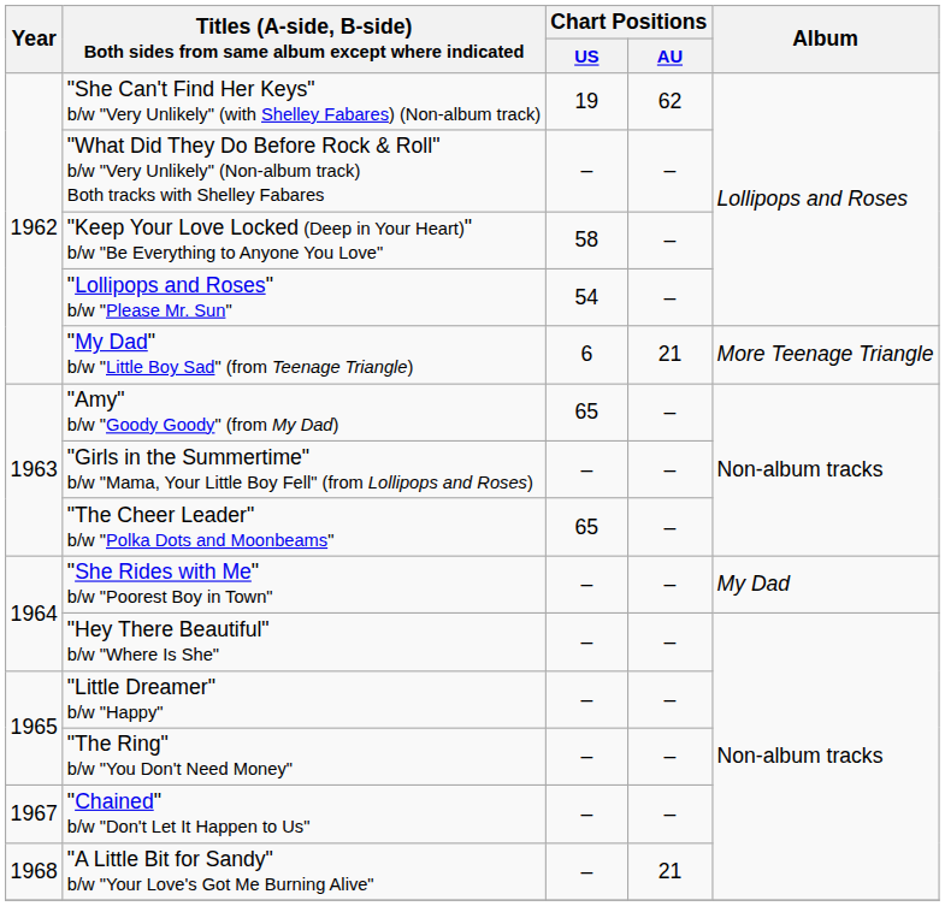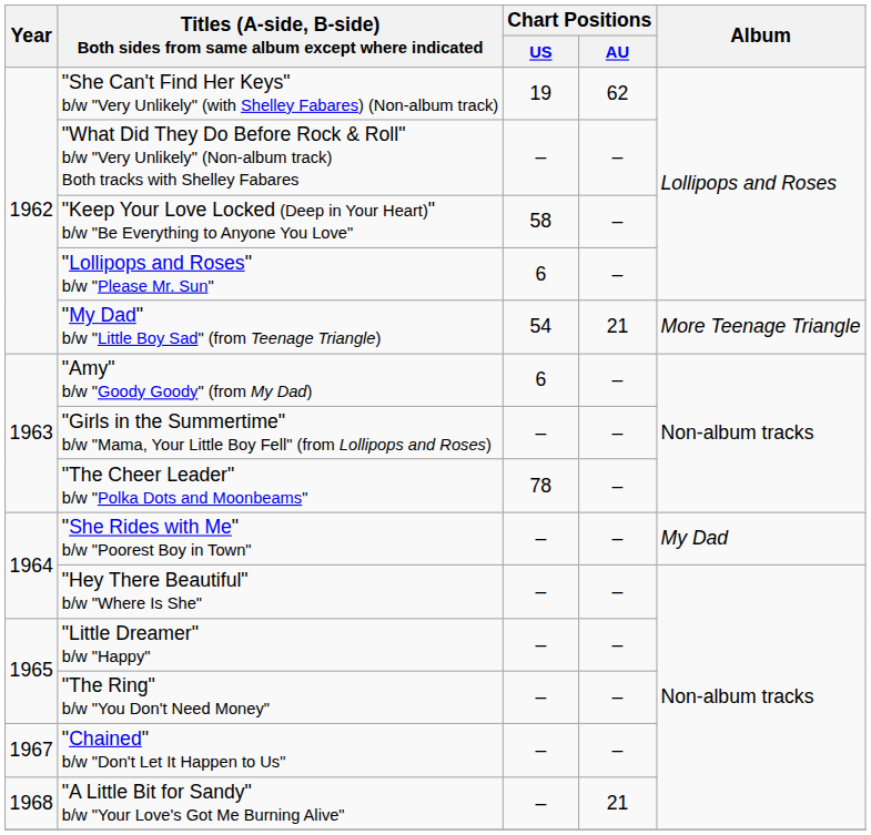"Lollipops and Roses" b/w "Please Mr. Sun" | Chart Positions / US: 54 -> 6
"My Dad" b/w "Little Boy Sad" (from Teenage Triangle) | Chart Positions / US: 6 -> 54
"Amy" b/w "Goody Goody" (from My Dad) | Chart Positions / US: 65 -> 6
"The Cheer Leader" b/w "Polka Dots and Moonbeams" | Chart Positions / US: 65 -> 78
